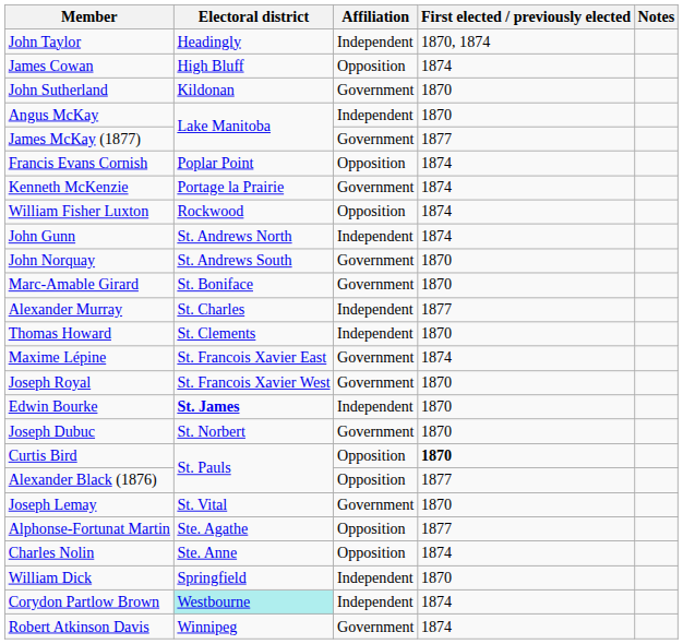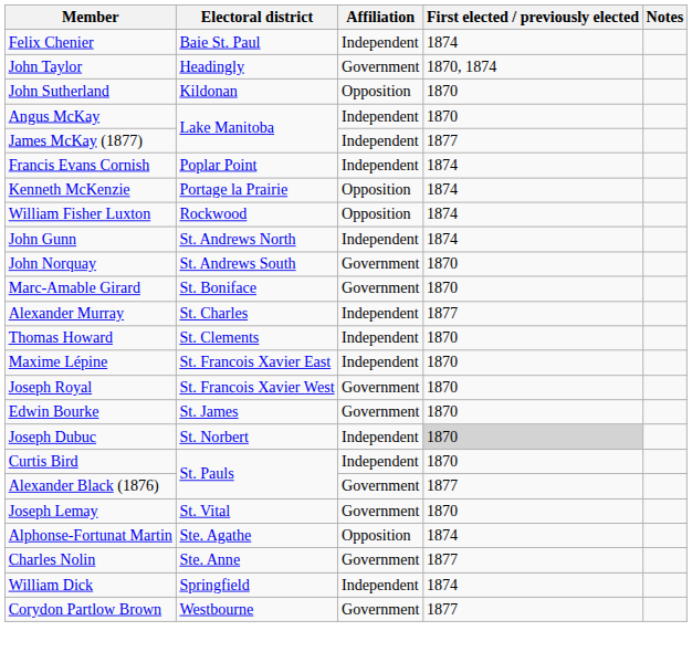+ row: Felix Chenier | Baie St. Paul | Independent | 1874
John Taylor | Affiliation: Independent -> Government
- row: James Cowan | High Bluff | Opposition | 1874
John Sutherland | Affiliation: Government -> Opposition
James McKay (1877) | Affiliation: Government -> Independent
Francis Evans Cornish | Affiliation: Opposition -> Independent
Kenneth McKenzie | Affiliation: Government -> Opposition
Maxime Lépine | Affiliation: Government -> Independent
Maxime Lépine | First elected / previously elected: 1874 -> 1870
Edwin Bourke | Electoral district: bold -> normal
Edwin Bourke | Affiliation: Independent -> Government
Joseph Dubuc | Affiliation: Government -> Independent
Joseph Dubuc | First elected / previously elected: no background -> lightgrey background
Curtis Bird | Affiliation: Opposition -> Independent
Curtis Bird | First elected / previously elected: bold -> normal
Alexander Black (1876) | Affiliation: Opposition -> Government
Alphonse-Fortunat Martin | First elected / previously elected: 1877 -> 1874
Charles Nolin | Affiliation: Opposition -> Government
Charles Nolin | First elected / previously elected: 1874 -> 1877
William Dick | First elected / previously elected: 1870 -> 1874
Corydon Partlow Brown | Electoral district: paleturquoise background -> no background
Corydon Partlow Brown | Affiliation: Independent -> Government
Corydon Partlow Brown | First elected / previously elected: 1874 -> 1877
- row: Robert Atkinson Davis | Winnipeg | Government | 1874
